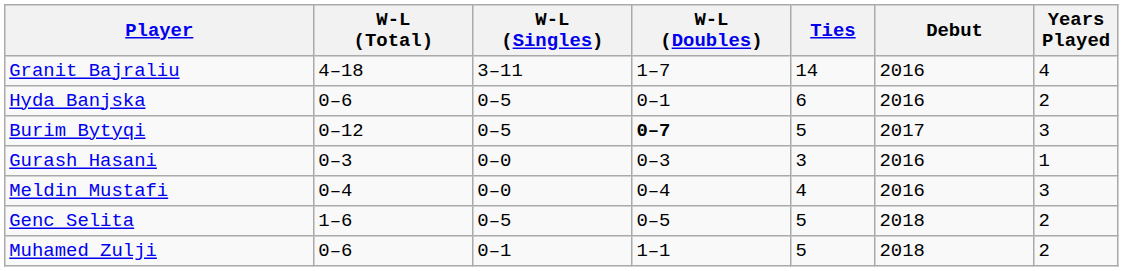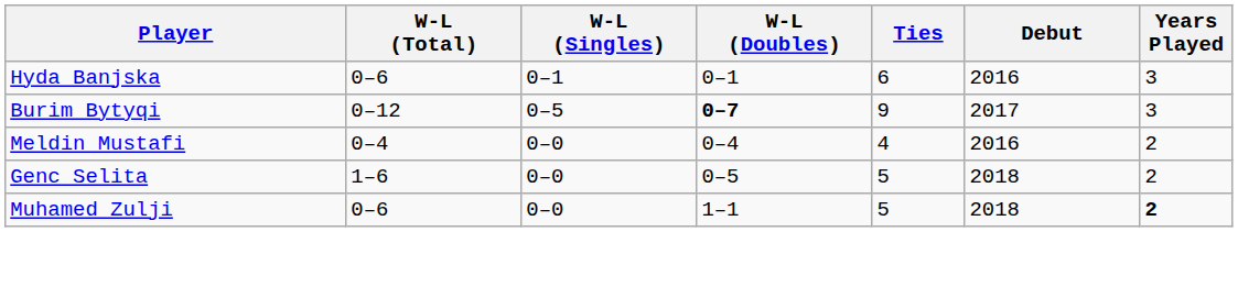- row: Granit Bajraliu | 4–18 | 3–11 | 1–7 | 14 | 2016 | 4
Hyda Banjska | W-L (Singles): 0–5 -> 0–1
Hyda Banjska | Years Played: 2 -> 3
Burim Bytyqi | Ties: 5 -> 9
- row: Gurash Hasani | 0–3 | 0–0 | 0–3 | 3 | 2016 | 1
Meldin Mustafi | Years Played: 3 -> 2
Genc Selita | W-L (Singles): 0–5 -> 0–0
Muhamed Zulji | W-L (Singles): 0–1 -> 0–0
Muhamed Zulji | Years Played: normal -> bold
